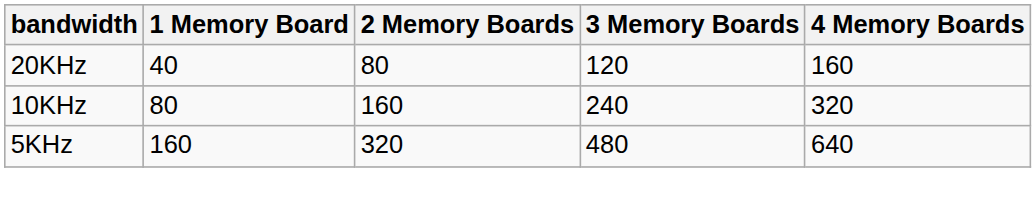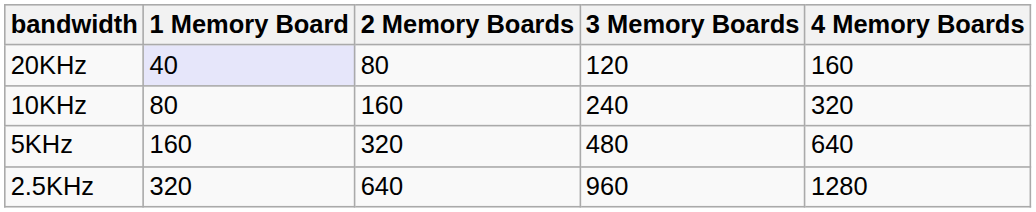20KHz | 1 Memory Board: no background -> lavender background
+ row: 2.5KHz | 320 | 640 | 960 | 1280
